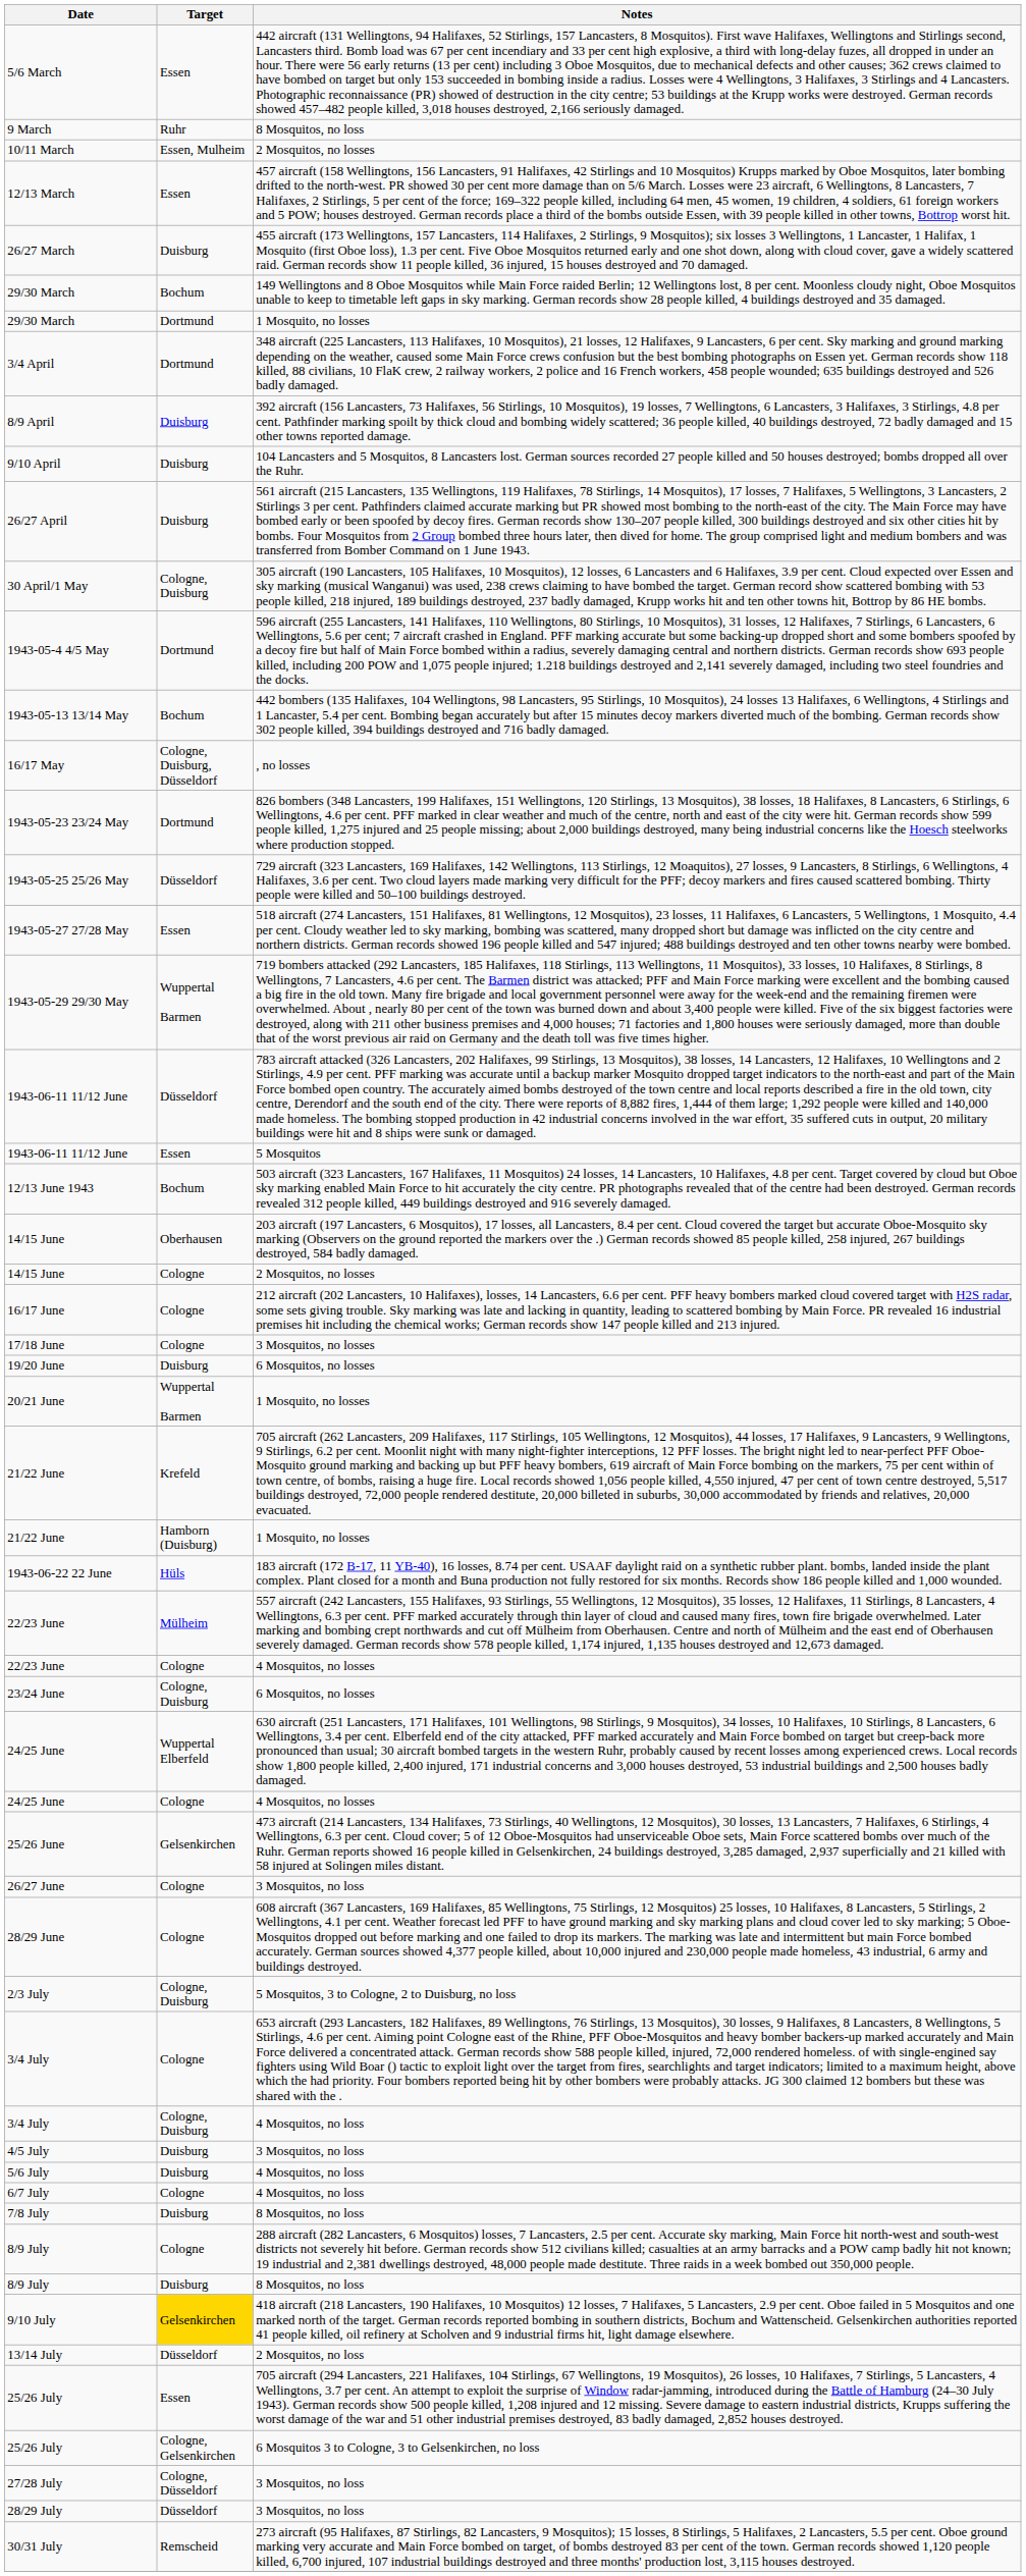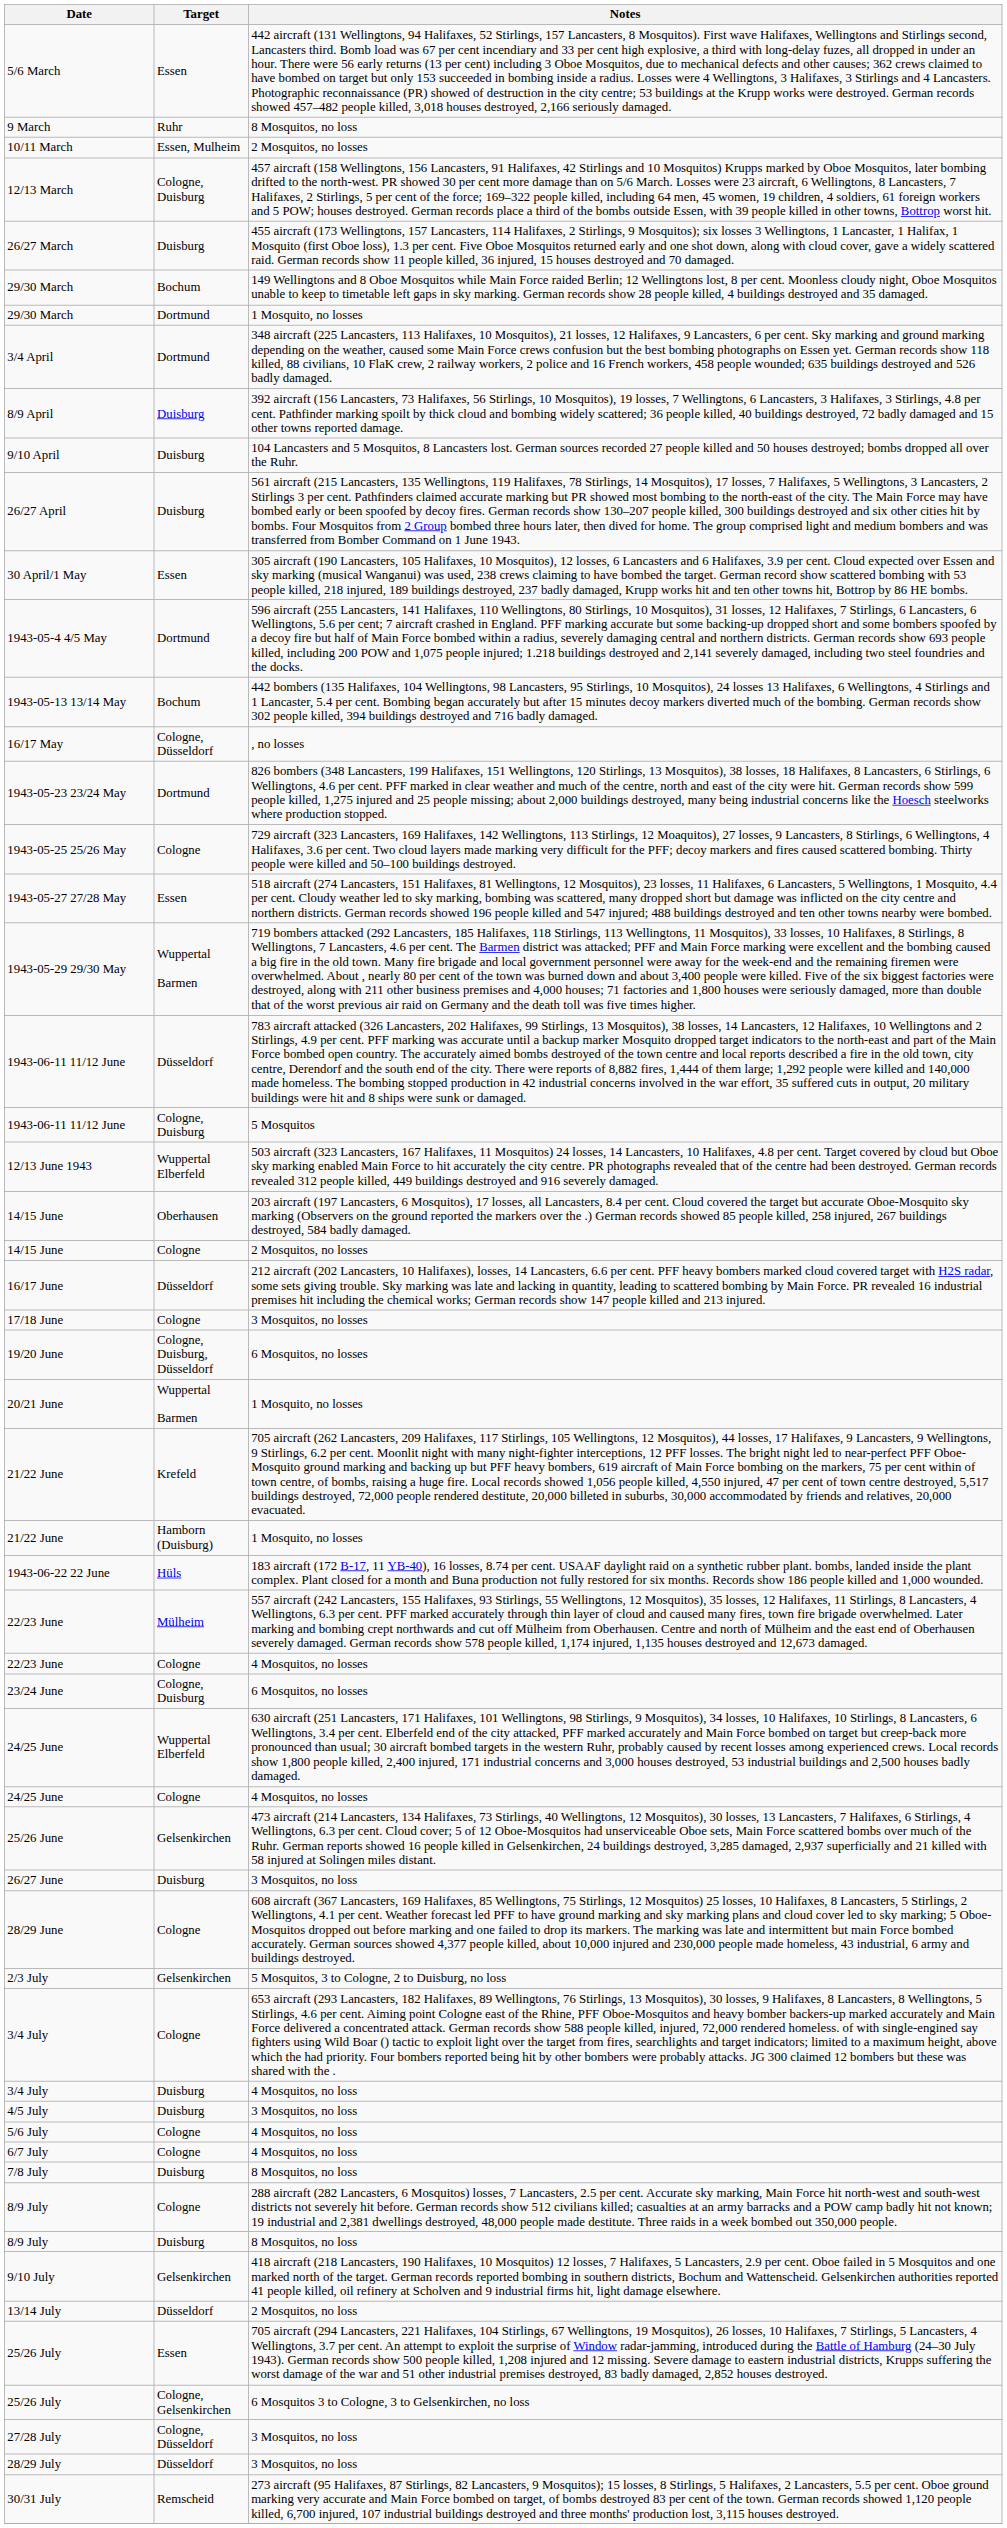12/13 March | Target: Essen -> Cologne, Duisburg
30 April/1 May | Target: Cologne, Duisburg -> Essen
16/17 May | Target: Cologne, Duisburg, Düsseldorf -> Cologne, Düsseldorf
1943-05-25 25/26 May | Target: Düsseldorf -> Cologne
1943-06-11 11/12 June / 5 Mosquitos | Target: Essen -> Cologne, Duisburg
12/13 June 1943 | Target: Bochum -> Wuppertal Elberfeld
16/17 June | Target: Cologne -> Düsseldorf
19/20 June | Target: Duisburg -> Cologne, Duisburg, Düsseldorf
26/27 June | Target: Cologne -> Duisburg
2/3 July | Target: Cologne, Duisburg -> Gelsenkirchen
3/4 July / 4 Mosquitos, no loss | Target: Cologne, Duisburg -> Duisburg
5/6 July | Target: Duisburg -> Cologne
9/10 July | Target: gold background -> no background
